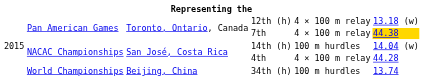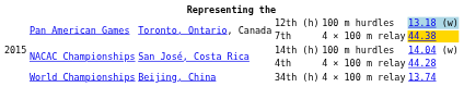12th (h) | column 5: 4 × 100 m relay -> 100 m hurdles
12th (h) | column 6: no background -> lightblue background
34th (h) | column 5: 100 m hurdles -> 4 × 100 m relay
